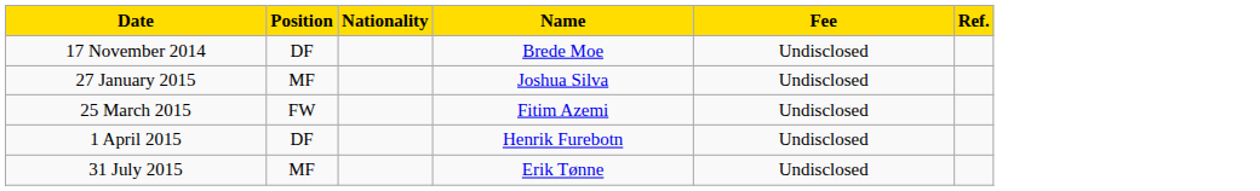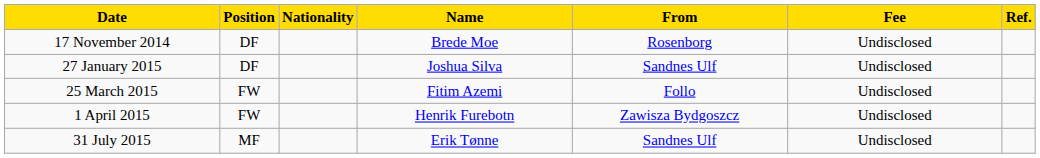+ column: From | Rosenborg | Sandnes Ulf | Follo | Zawisza Bydgoszcz | Sandnes Ulf
27 January 2015 | Position: MF -> DF
1 April 2015 | Position: DF -> FW
